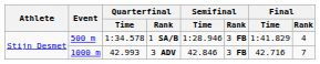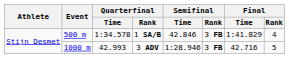1 SA/B | Semifinal / Time: 1:28.946 -> 42.846
3 ADV | Semifinal / Time: 42.846 -> 1:28.946
3 ADV | Final / Rank: 7 -> 5
